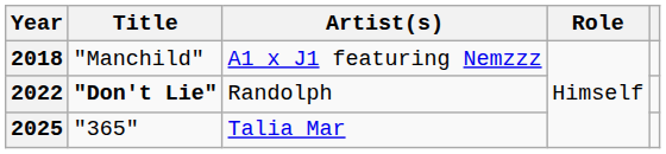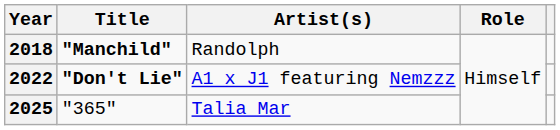2018 | Title: normal -> bold
2018 | Artist(s): A1 x J1 featuring Nemzzz -> Randolph
2022 | Artist(s): Randolph -> A1 x J1 featuring Nemzzz
